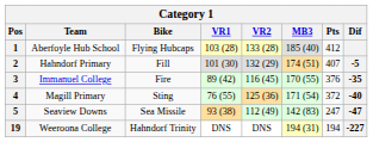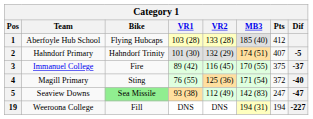2 | Bike: Fill -> Hahndorf Trinity
3 | Pts: 376 -> 375
3 | Dif: -35 -> -37
5 | Bike: no background -> lightgreen background
19 | Bike: Hahndorf Trinity -> Fill
